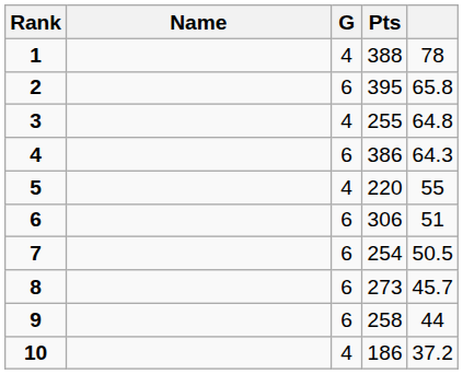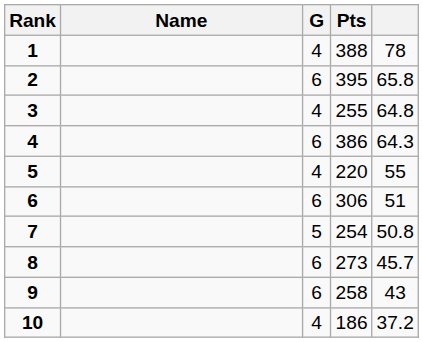7 | G: 6 -> 5
7 | column 5: 50.5 -> 50.8
9 | column 5: 44 -> 43
